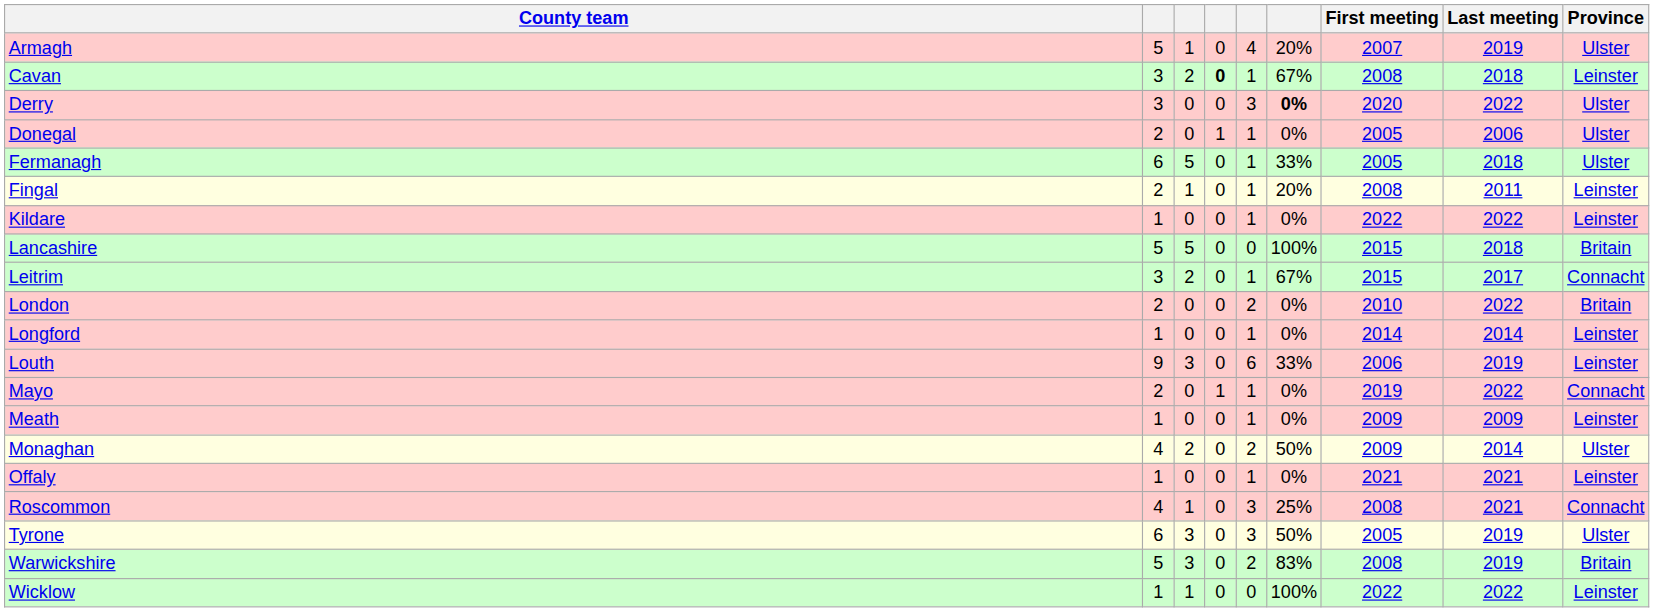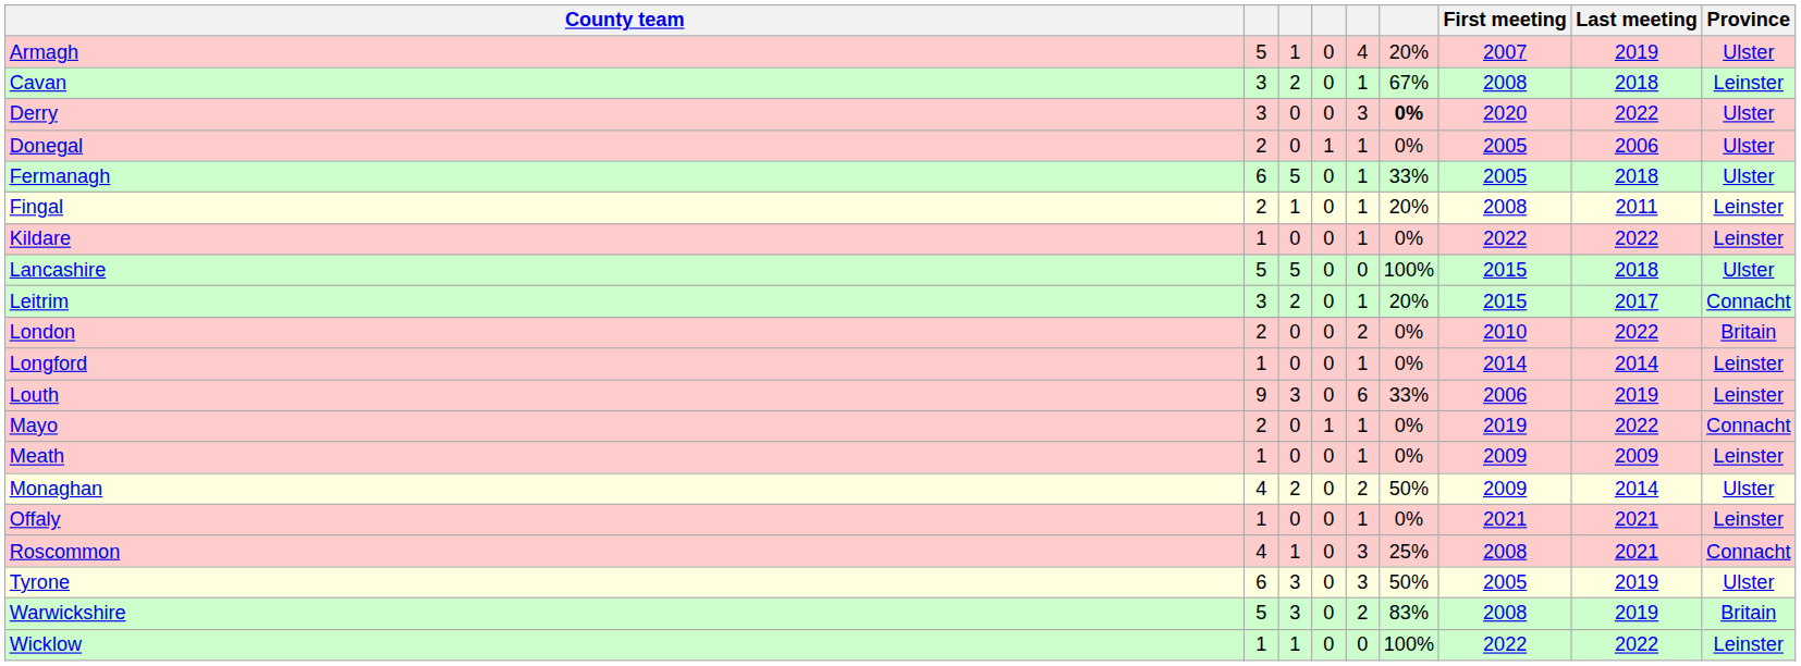Cavan | column 4: bold -> normal
Lancashire | Province: Britain -> Ulster
Leitrim | column 6: 67% -> 20%
